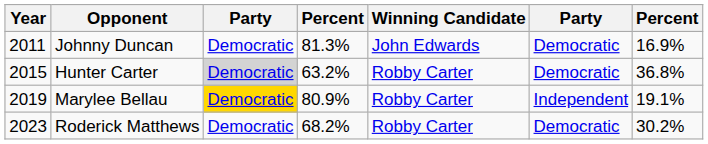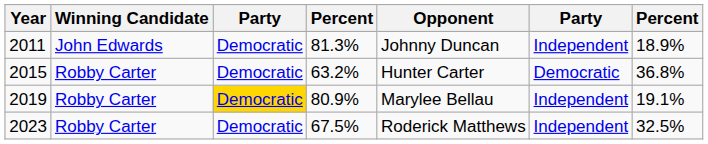columns swapped: Winning Candidate <-> Opponent
2011 | column 6: Democratic -> Independent
2011 | column 7: 16.9% -> 18.9%
2015 | column 3: lightgrey background -> no background
2023 | column 4: 68.2% -> 67.5%
2023 | column 6: Democratic -> Independent
2023 | column 7: 30.2% -> 32.5%
